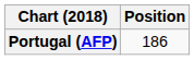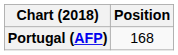Portugal (AFP) | Position: 186 -> 168
